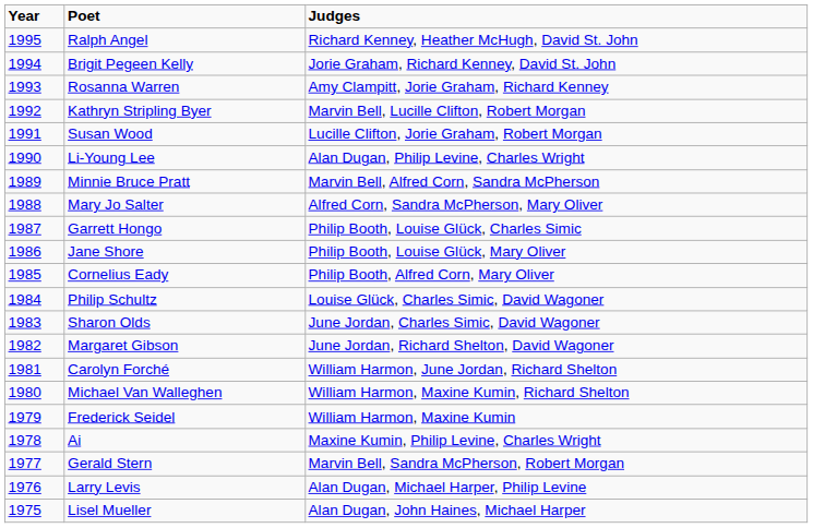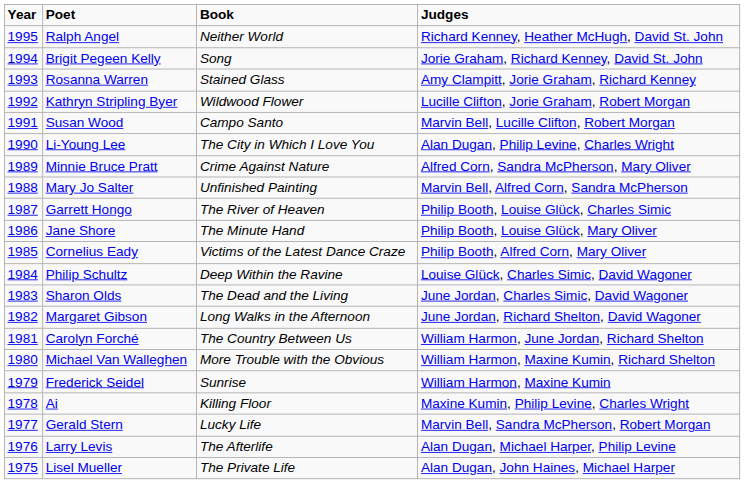+ column: Book | Neither World | Song | Stained Glass | Wildwood Flower | Campo Santo | The City in Which I Love You | Crime Against Nature | Unfinished Painting | The River of Heaven | The Minute Hand | Victims of the Latest Dance Craze | Deep Within the Ravine | The Dead and the Living | Long Walks in the Afternoon | The Country Between Us | More Trouble with the Obvious | Sunrise | Killing Floor | Lucky Life | The Afterlife | The Private Life
Kathryn Stripling Byer | Judges: Marvin Bell, Lucille Clifton, Robert Morgan -> Lucille Clifton, Jorie Graham, Robert Morgan
Susan Wood | Judges: Lucille Clifton, Jorie Graham, Robert Morgan -> Marvin Bell, Lucille Clifton, Robert Morgan
Minnie Bruce Pratt | Judges: Marvin Bell, Alfred Corn, Sandra McPherson -> Alfred Corn, Sandra McPherson, Mary Oliver
Mary Jo Salter | Judges: Alfred Corn, Sandra McPherson, Mary Oliver -> Marvin Bell, Alfred Corn, Sandra McPherson
